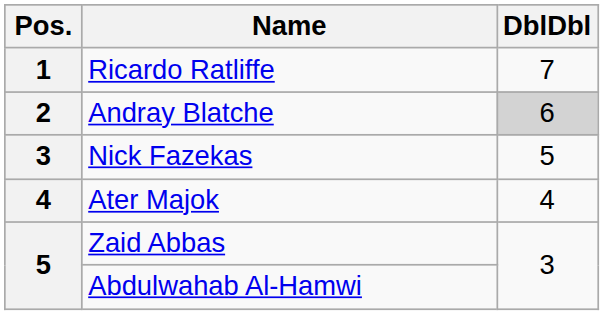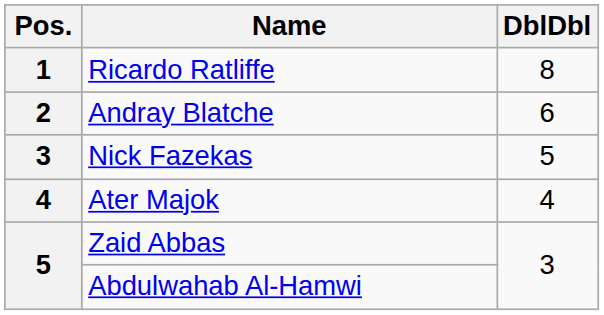Ricardo Ratliffe | DblDbl: 7 -> 8
Andray Blatche | DblDbl: lightgrey background -> no background
